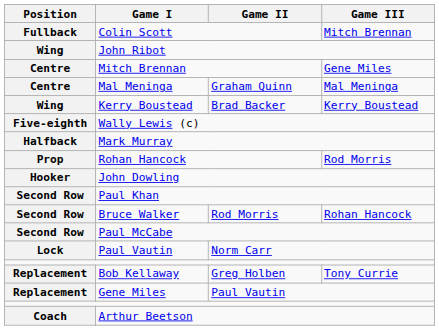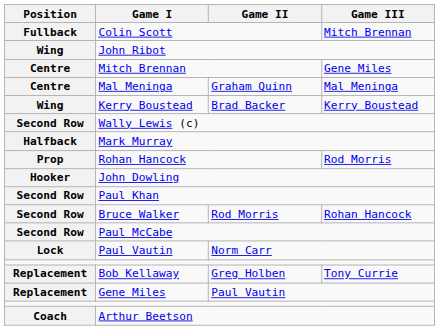Wally Lewis (c) | Position: Five-eighth -> Second Row
